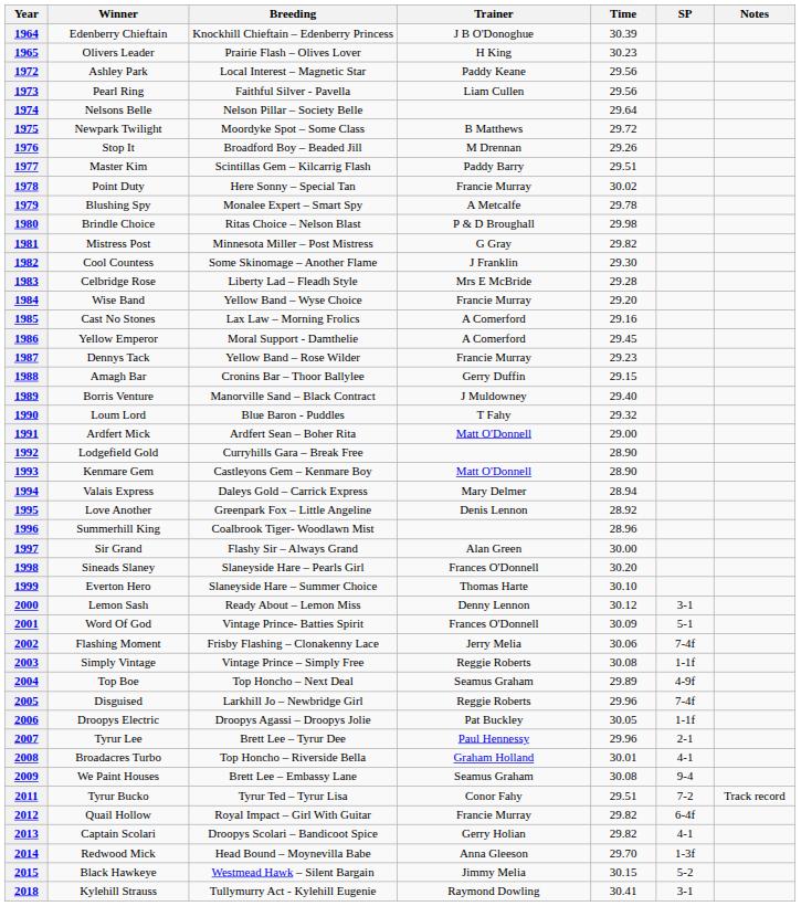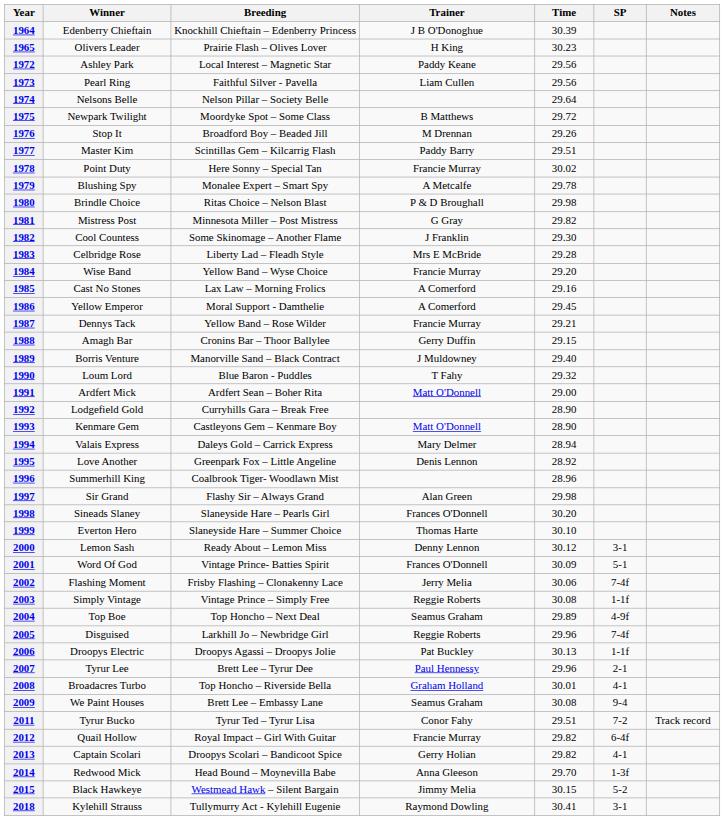1987 | Time: 29.23 -> 29.21
1997 | Time: 30.00 -> 29.98
2006 | Time: 30.05 -> 30.13
